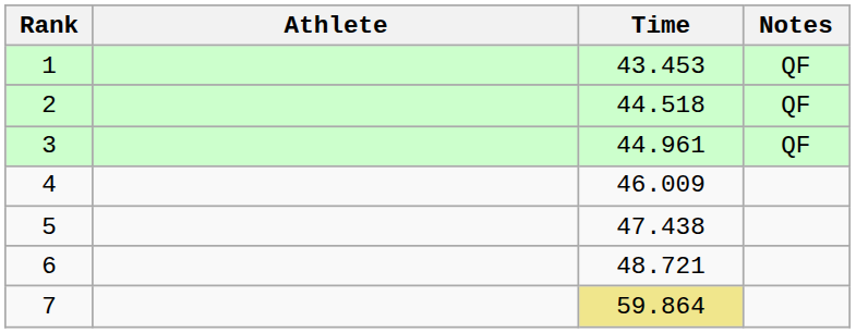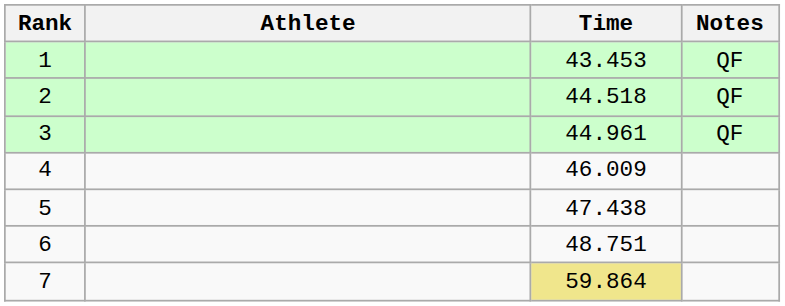6 | Time: 48.721 -> 48.751
